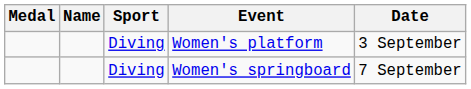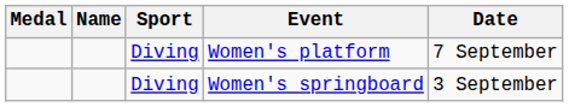Women's platform | Date: 3 September -> 7 September
Women's springboard | Date: 7 September -> 3 September
